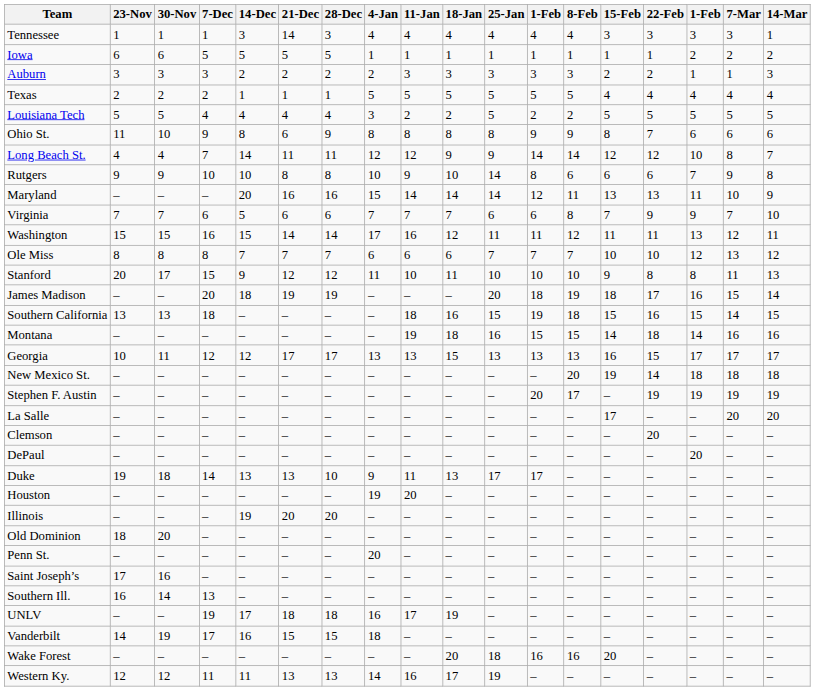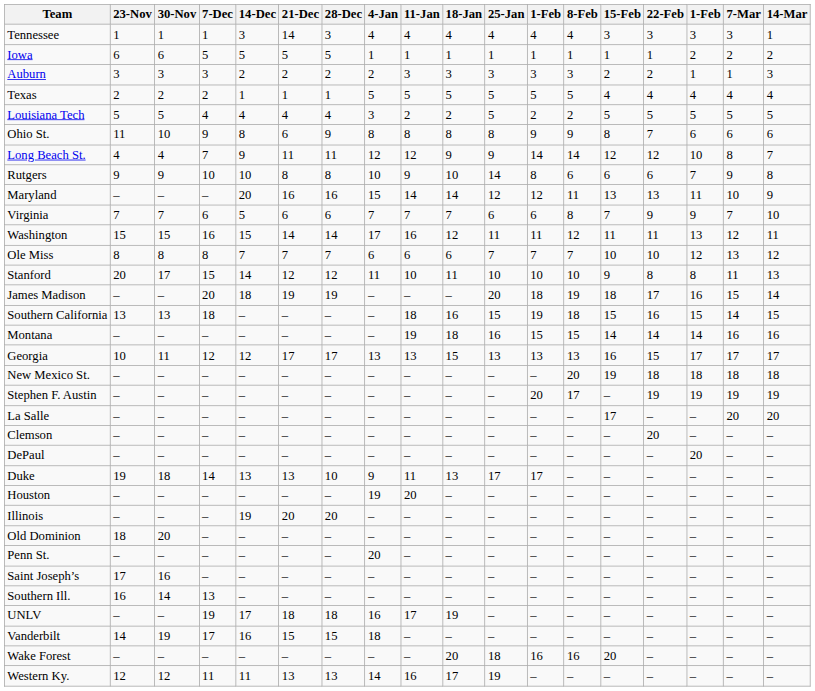Long Beach St. | 14-Dec: 14 -> 9
Maryland | 25-Jan: 14 -> 12
Stanford | 14-Dec: 9 -> 14
Montana | 22-Feb: 18 -> 14
New Mexico St. | 22-Feb: 14 -> 18
